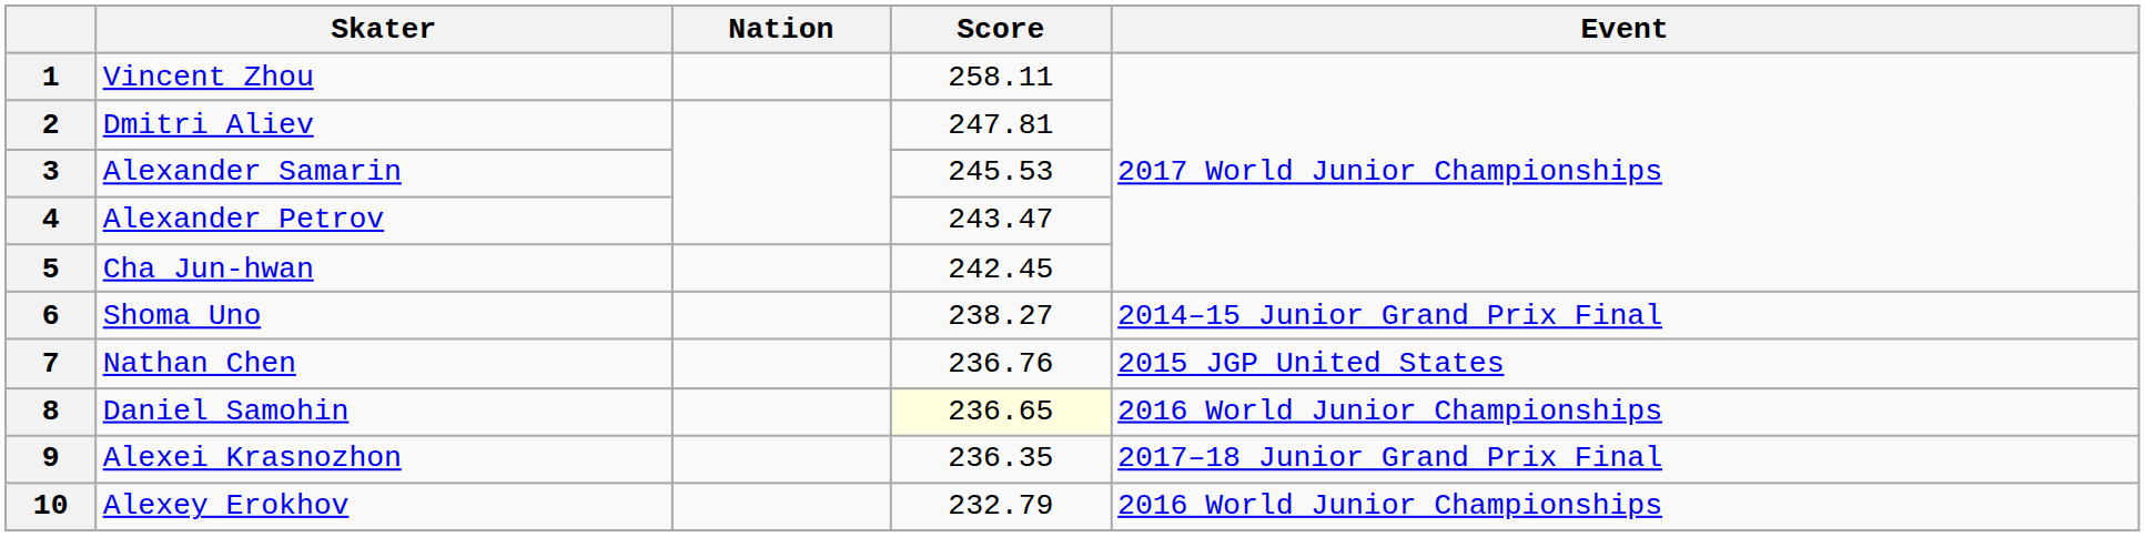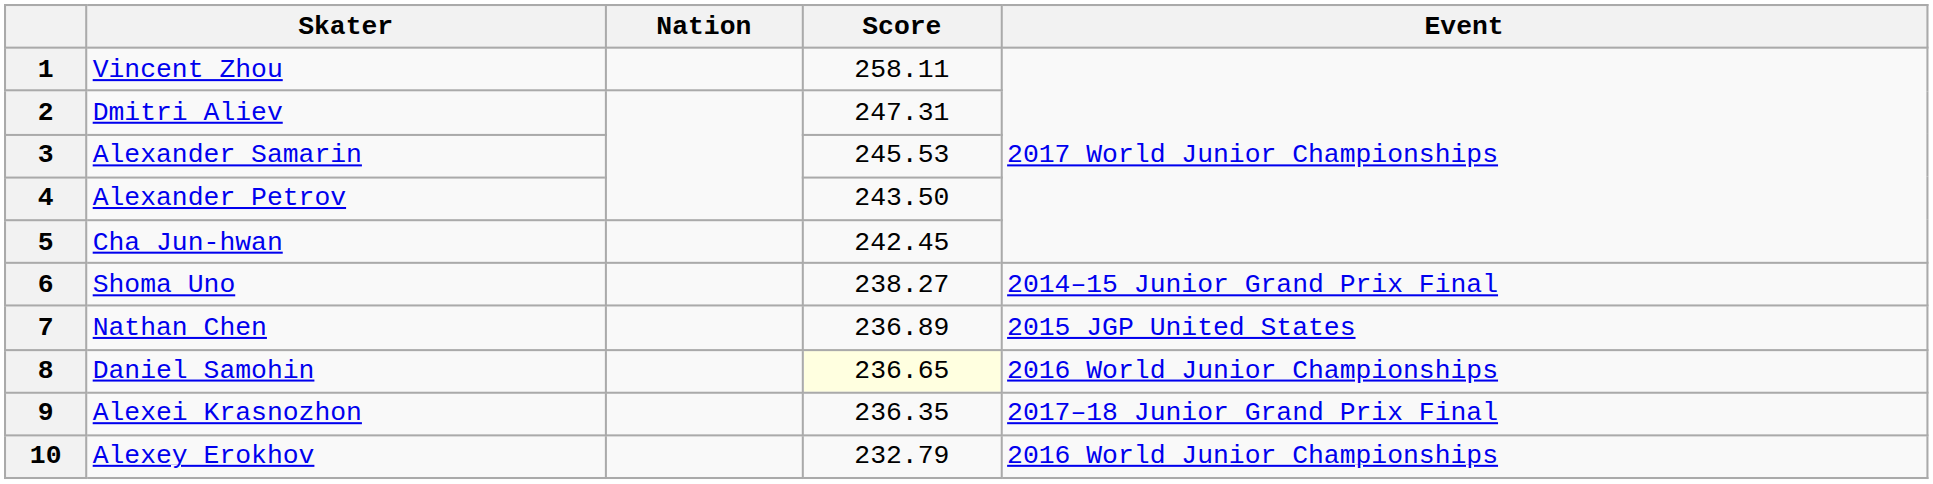2 | Score: 247.81 -> 247.31
4 | Score: 243.47 -> 243.50
7 | Score: 236.76 -> 236.89
